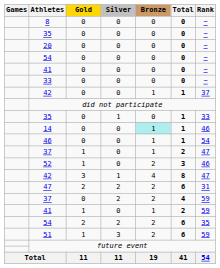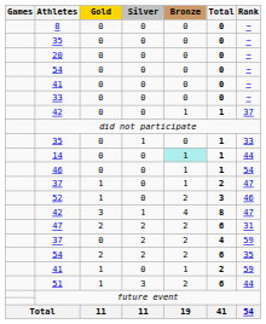14 | Rank: 46 -> 44
rows swapped: 54 / 2 <-> 41 / 1
51 | Rank: 59 -> 44
